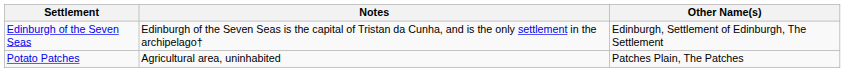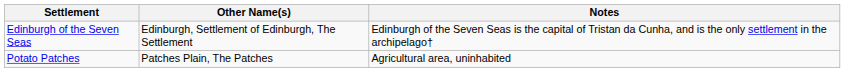columns swapped: Other Name(s) <-> Notes
